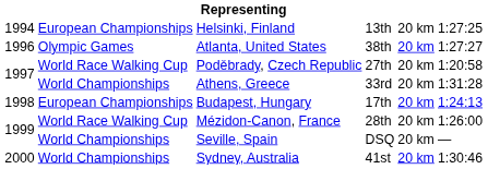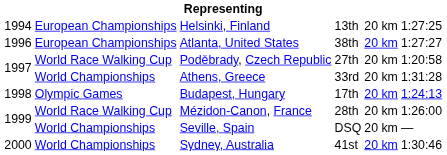Atlanta, United States | column 2: Olympic Games -> European Championships
Budapest, Hungary | column 2: European Championships -> Olympic Games
